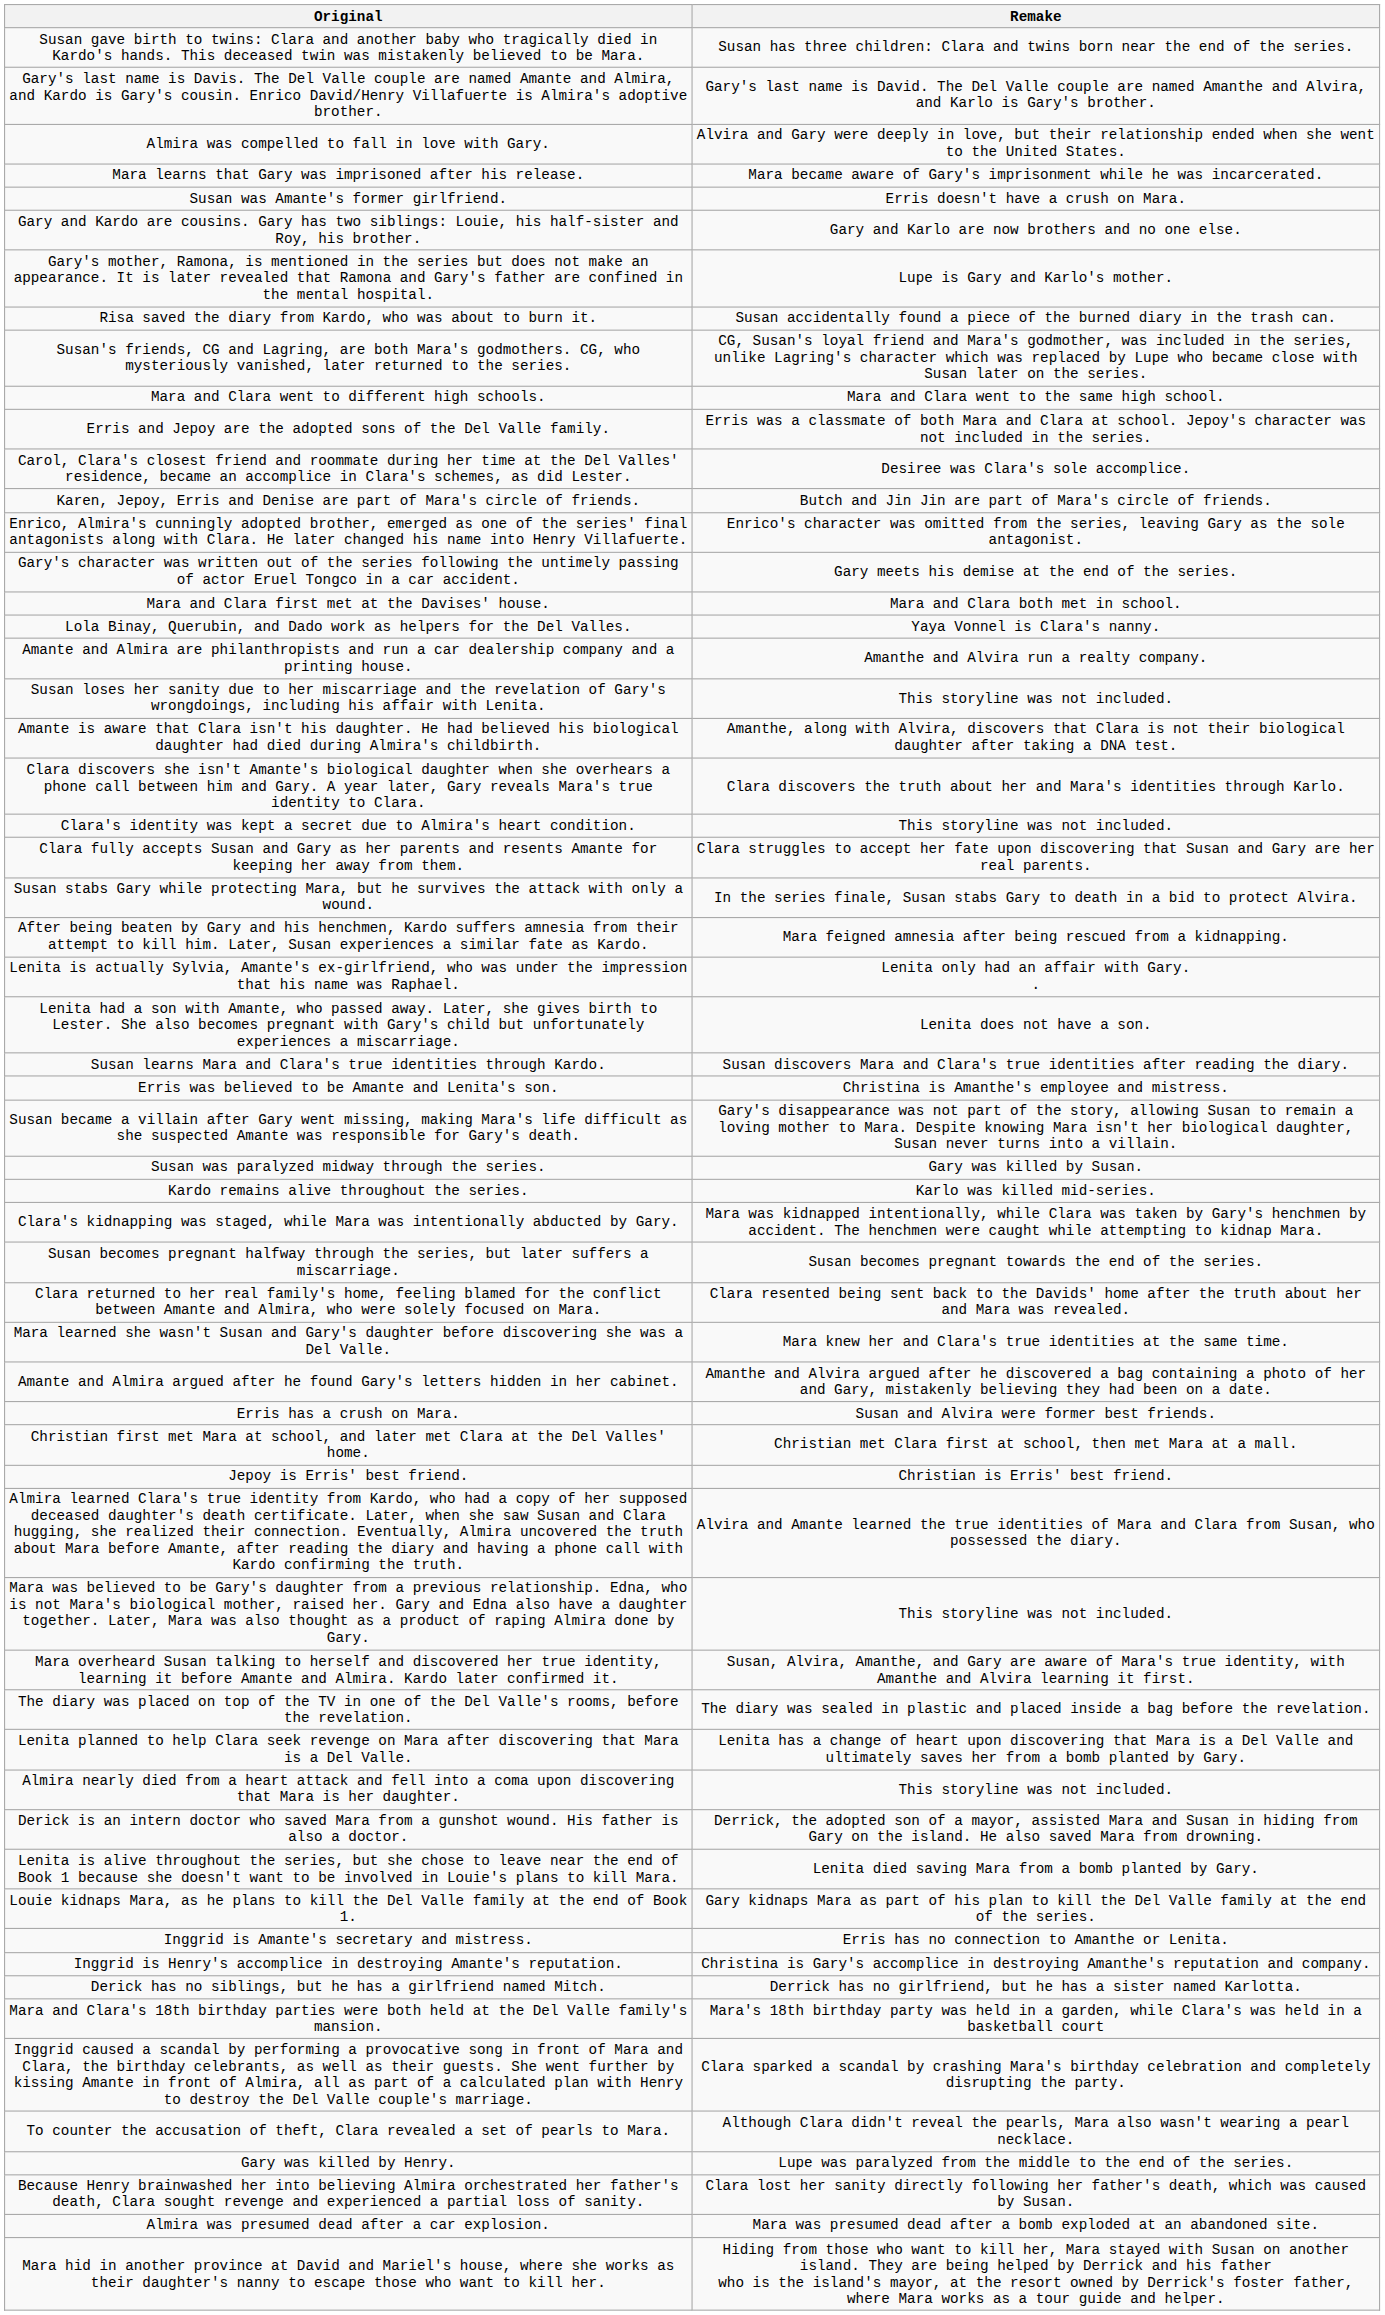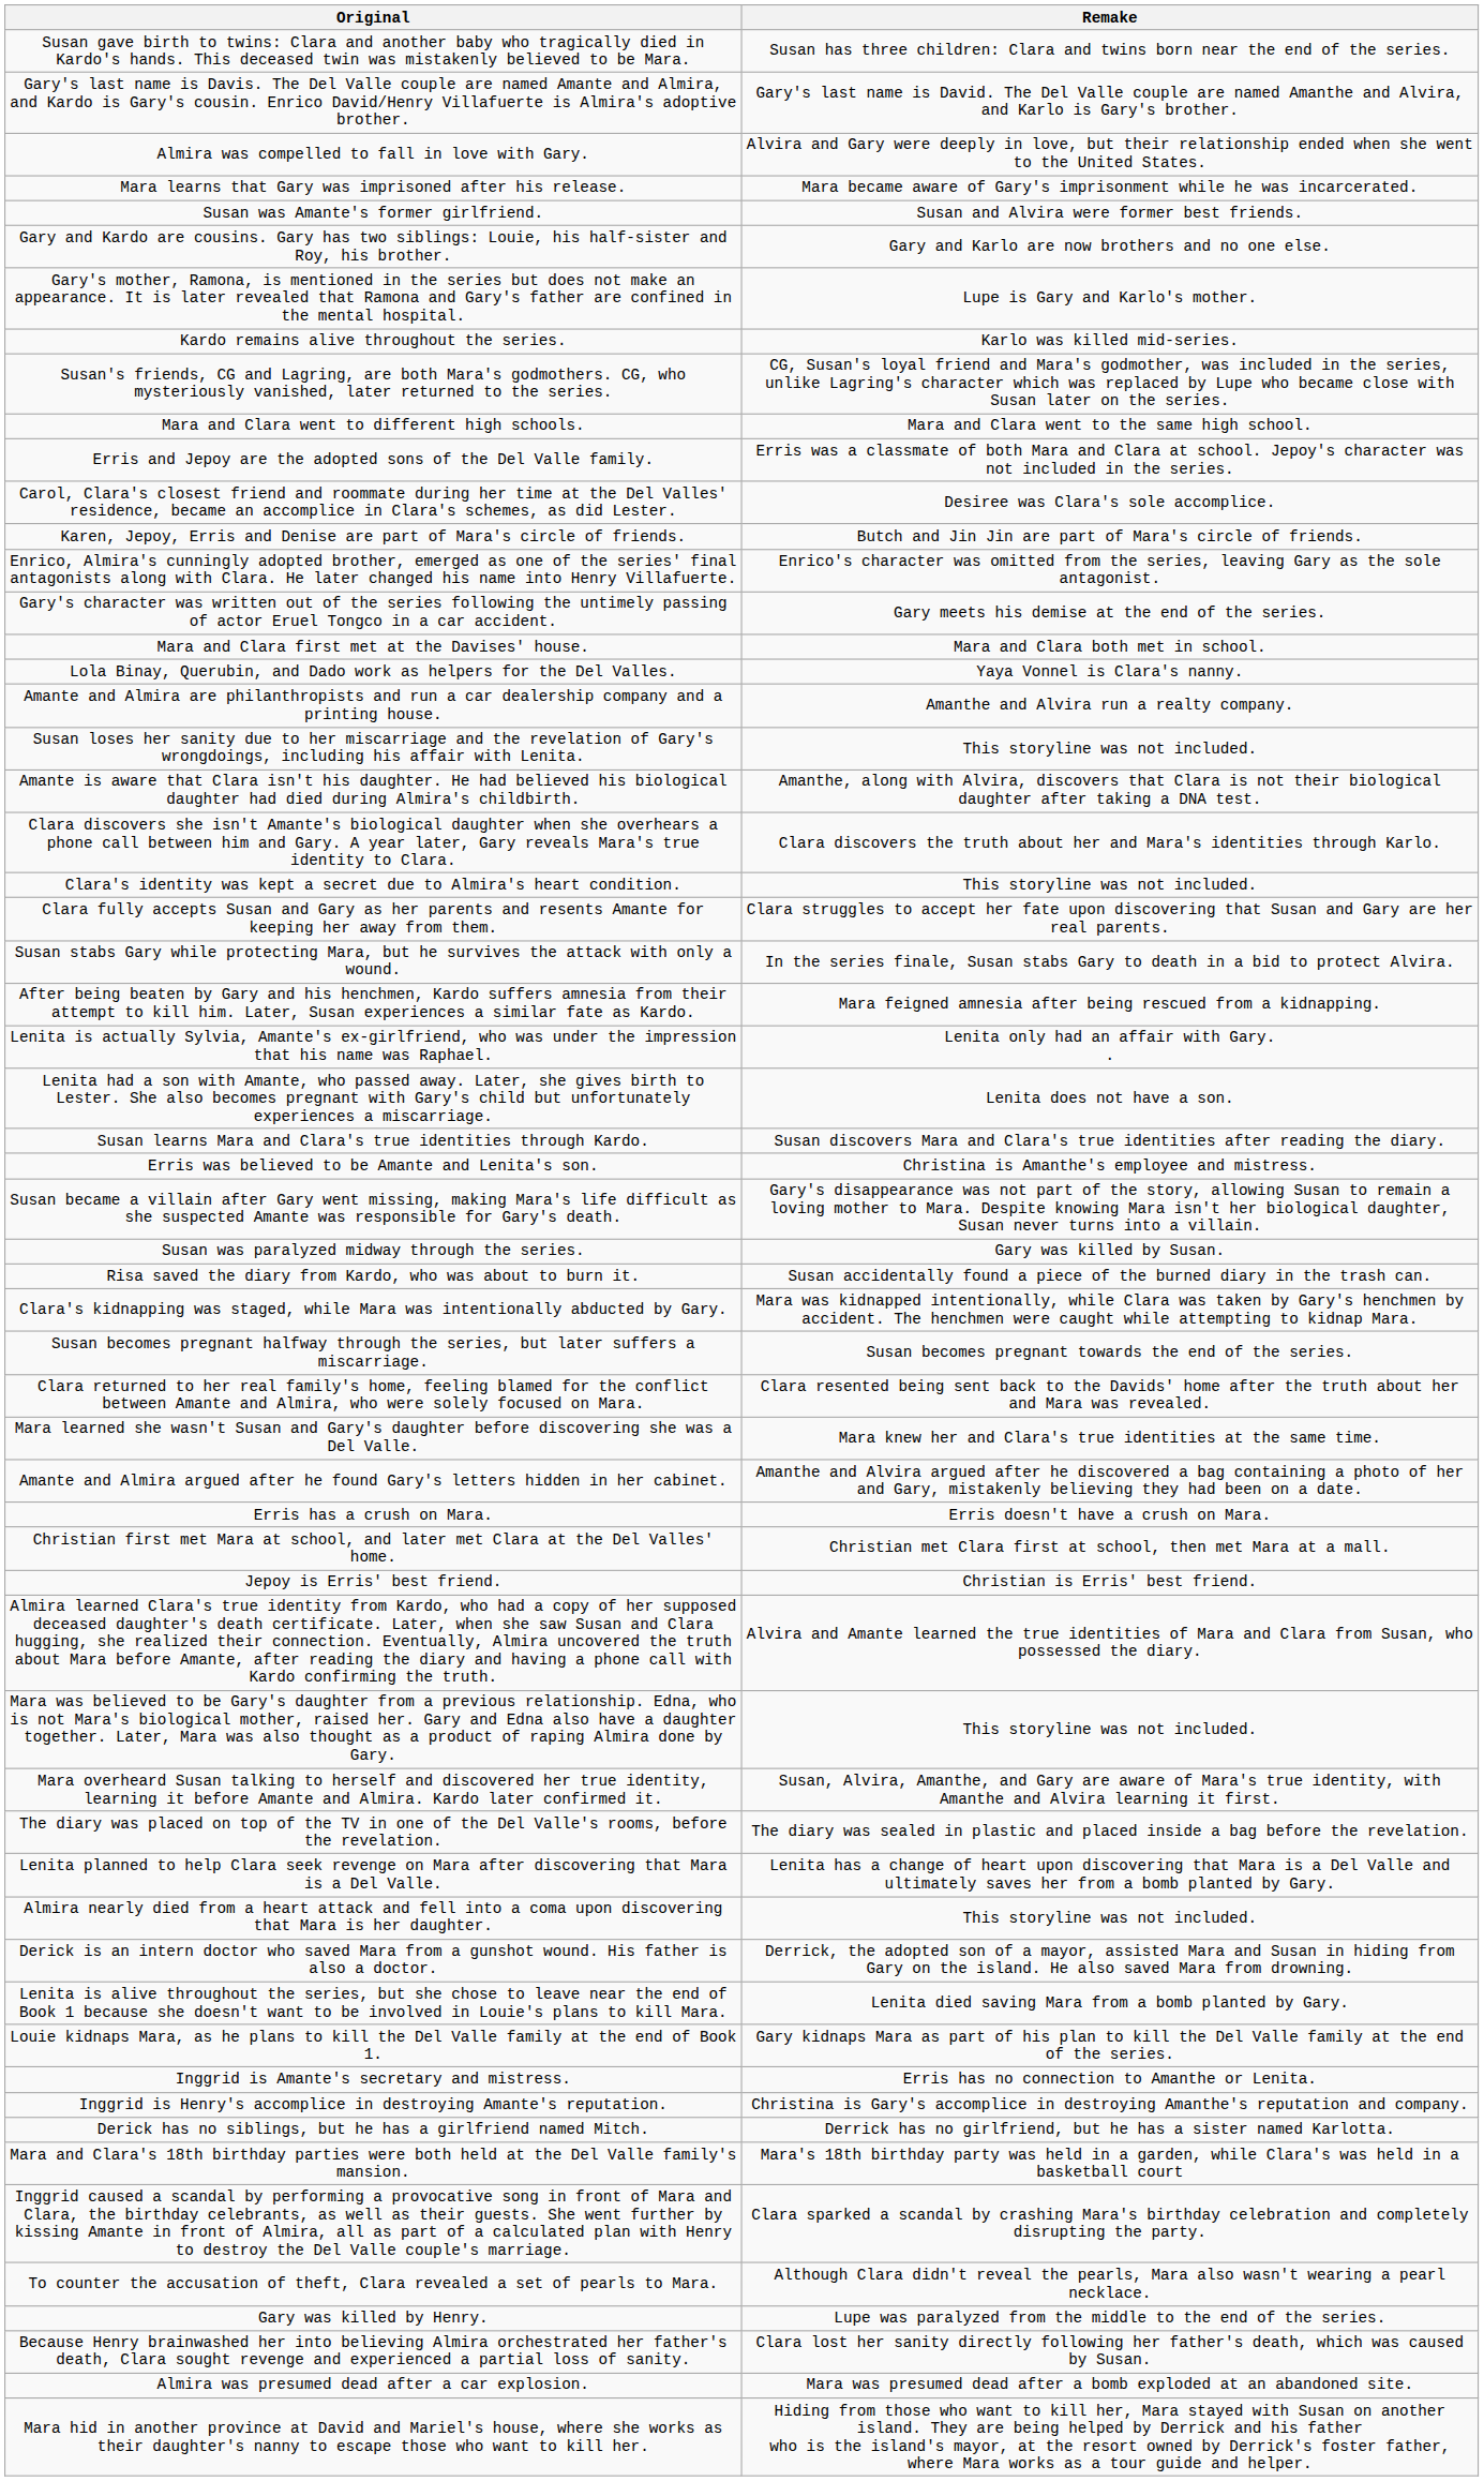Susan was Amante's former girlfriend. | Remake: Erris doesn't have a crush on Mara. -> Susan and Alvira were former best friends.
rows swapped: Kardo remains alive throughout the series. <-> Risa saved the diary from Kardo, who was about to burn it.
Erris has a crush on Mara. | Remake: Susan and Alvira were former best friends. -> Erris doesn't have a crush on Mara.
